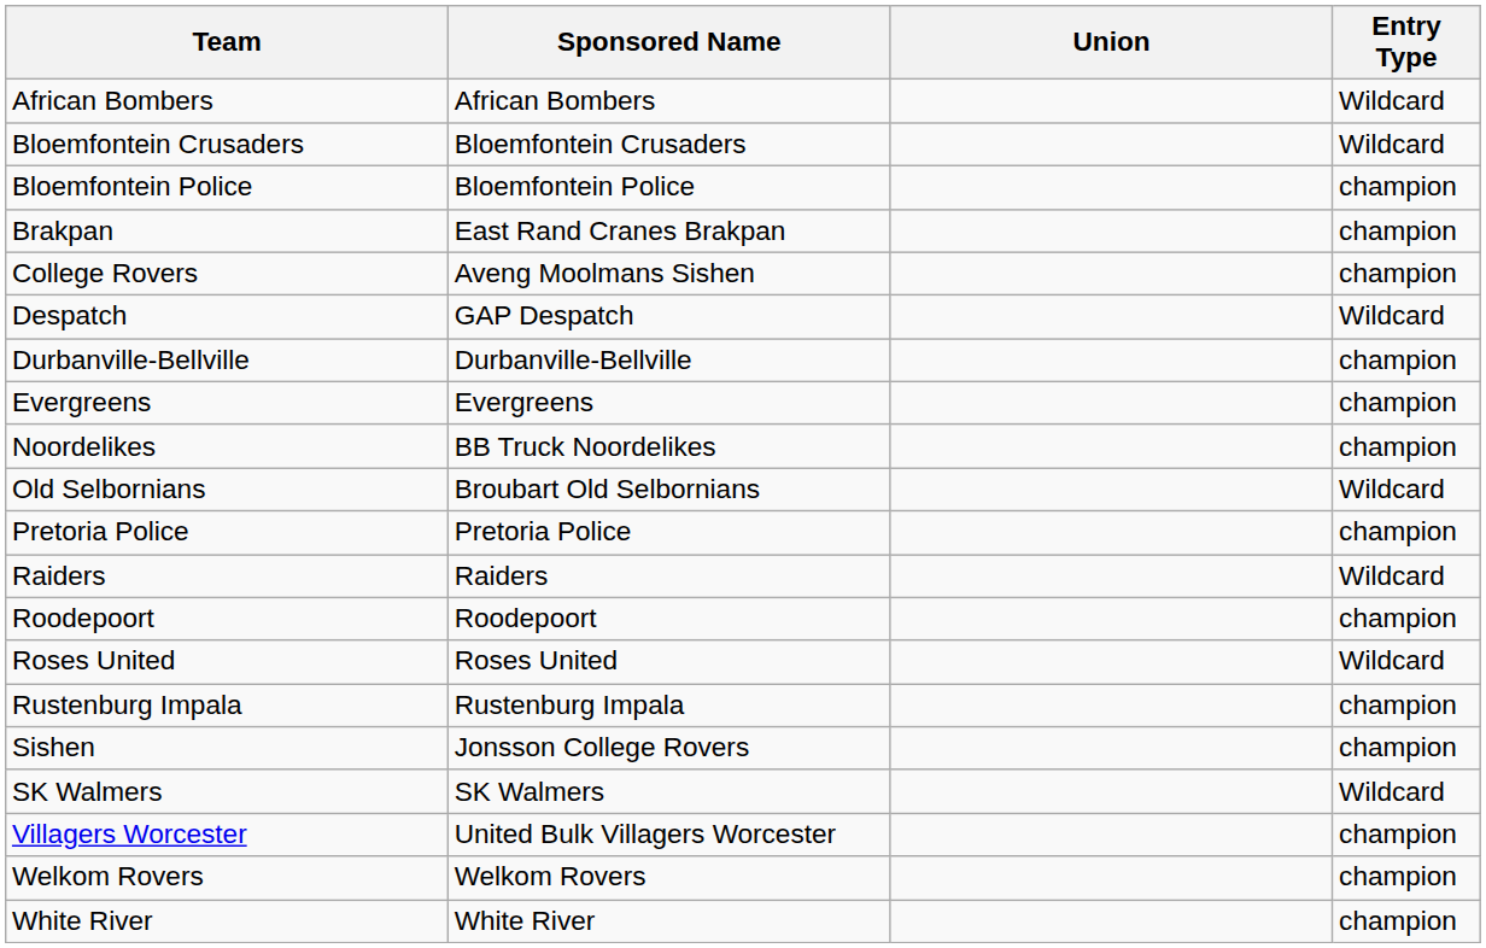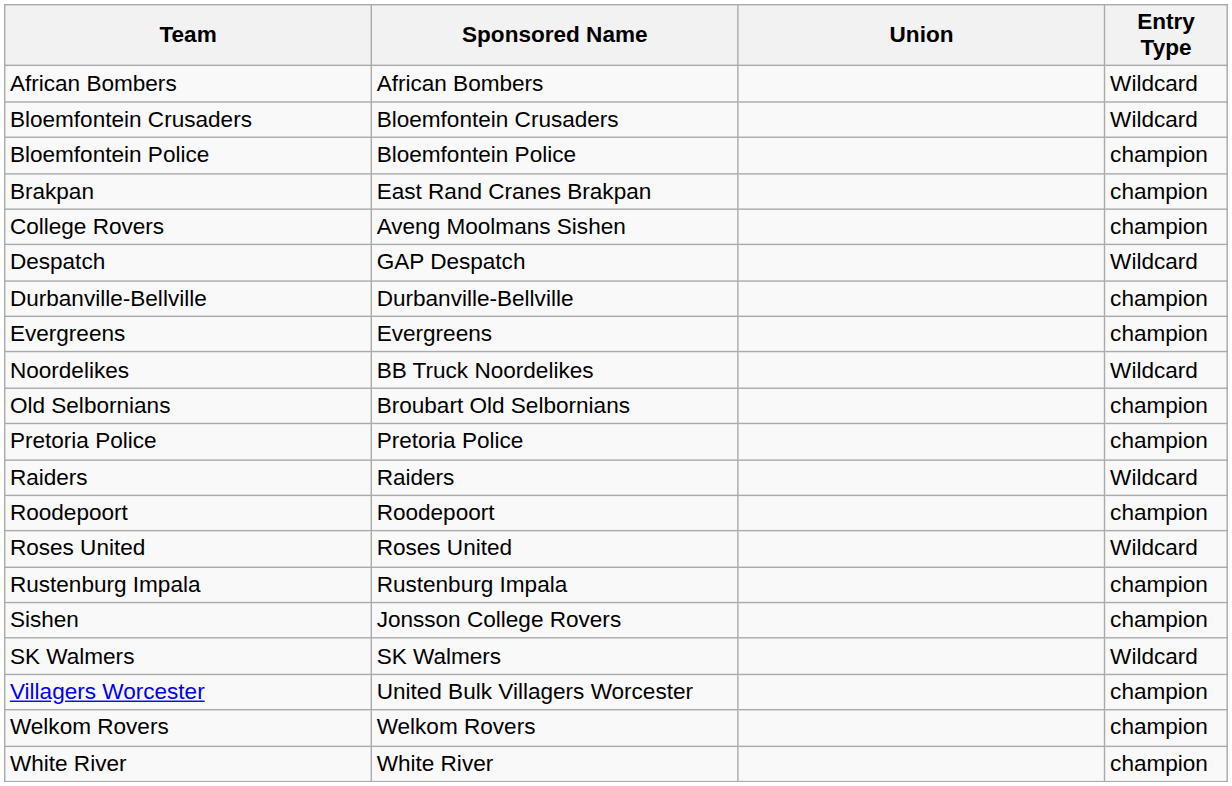Noordelikes | Entry Type: champion -> Wildcard
Old Selbornians | Entry Type: Wildcard -> champion
